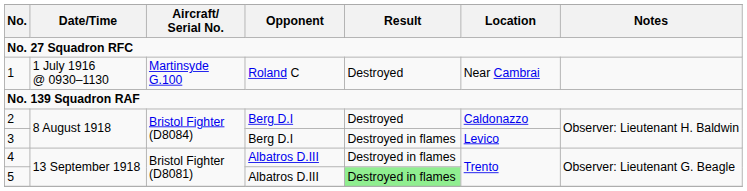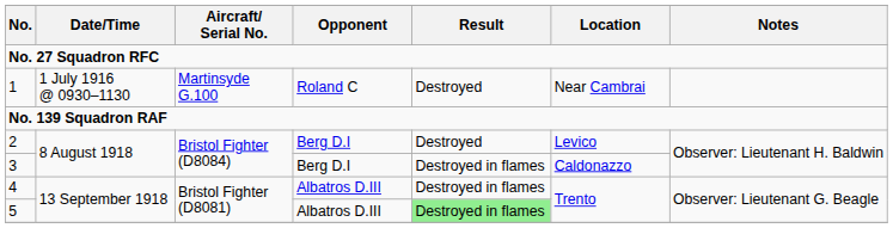2 | Location: Caldonazzo -> Levico
3 | Location: Levico -> Caldonazzo
